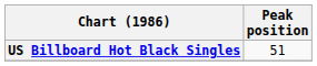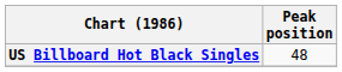US Billboard Hot Black Singles | Peak position: 51 -> 48
